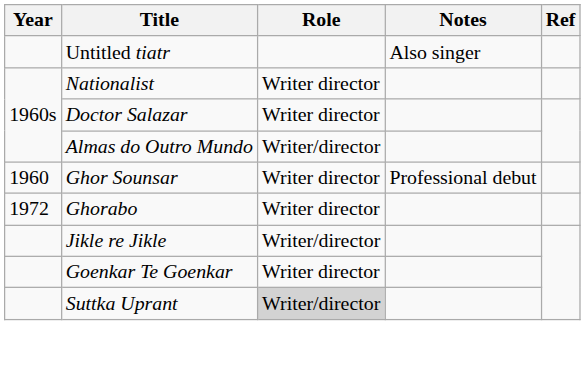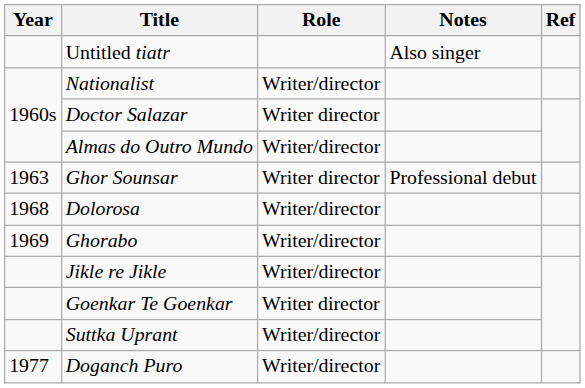Nationalist | Role: Writer director -> Writer/director
Ghor Sounsar | Year: 1960 -> 1963
+ row: 1968 | Dolorosa | Writer/director
Ghorabo | Year: 1972 -> 1969
Ghorabo | Role: Writer director -> Writer/director
Suttka Uprant | Role: lightgrey background -> no background
+ row: 1977 | Doganch Puro | Writer/director
